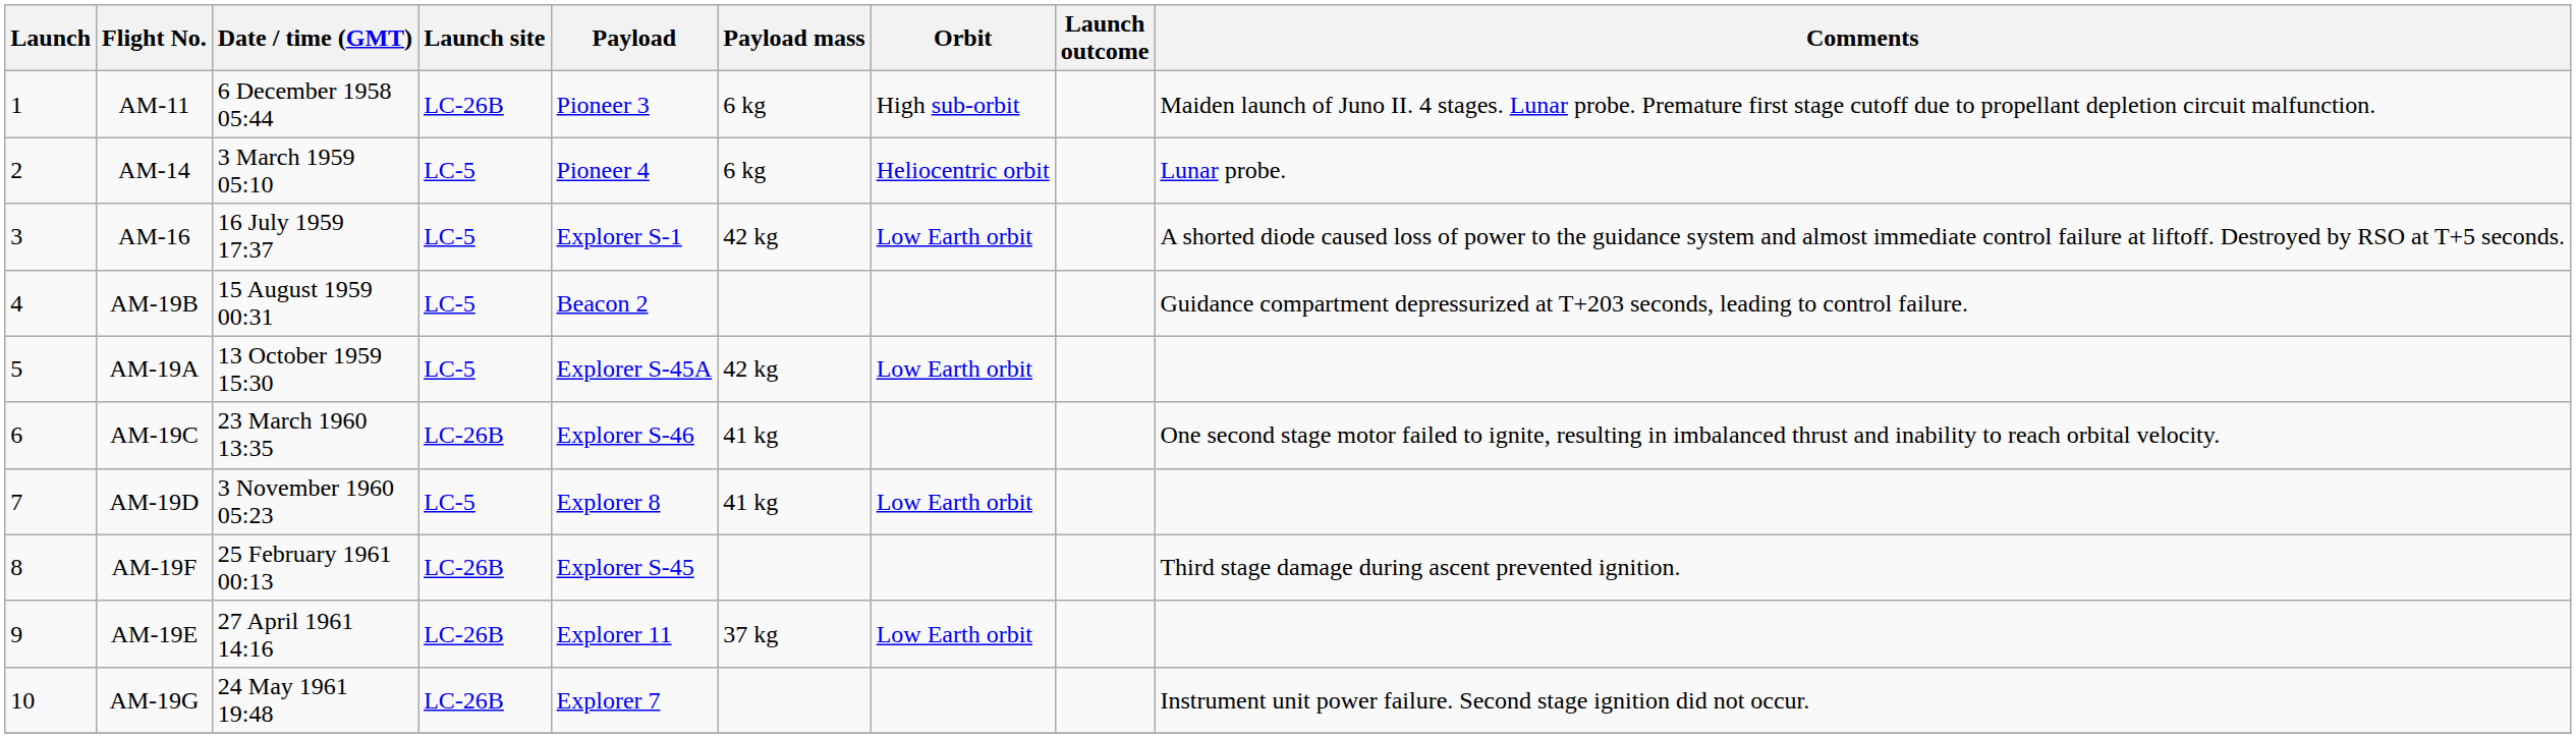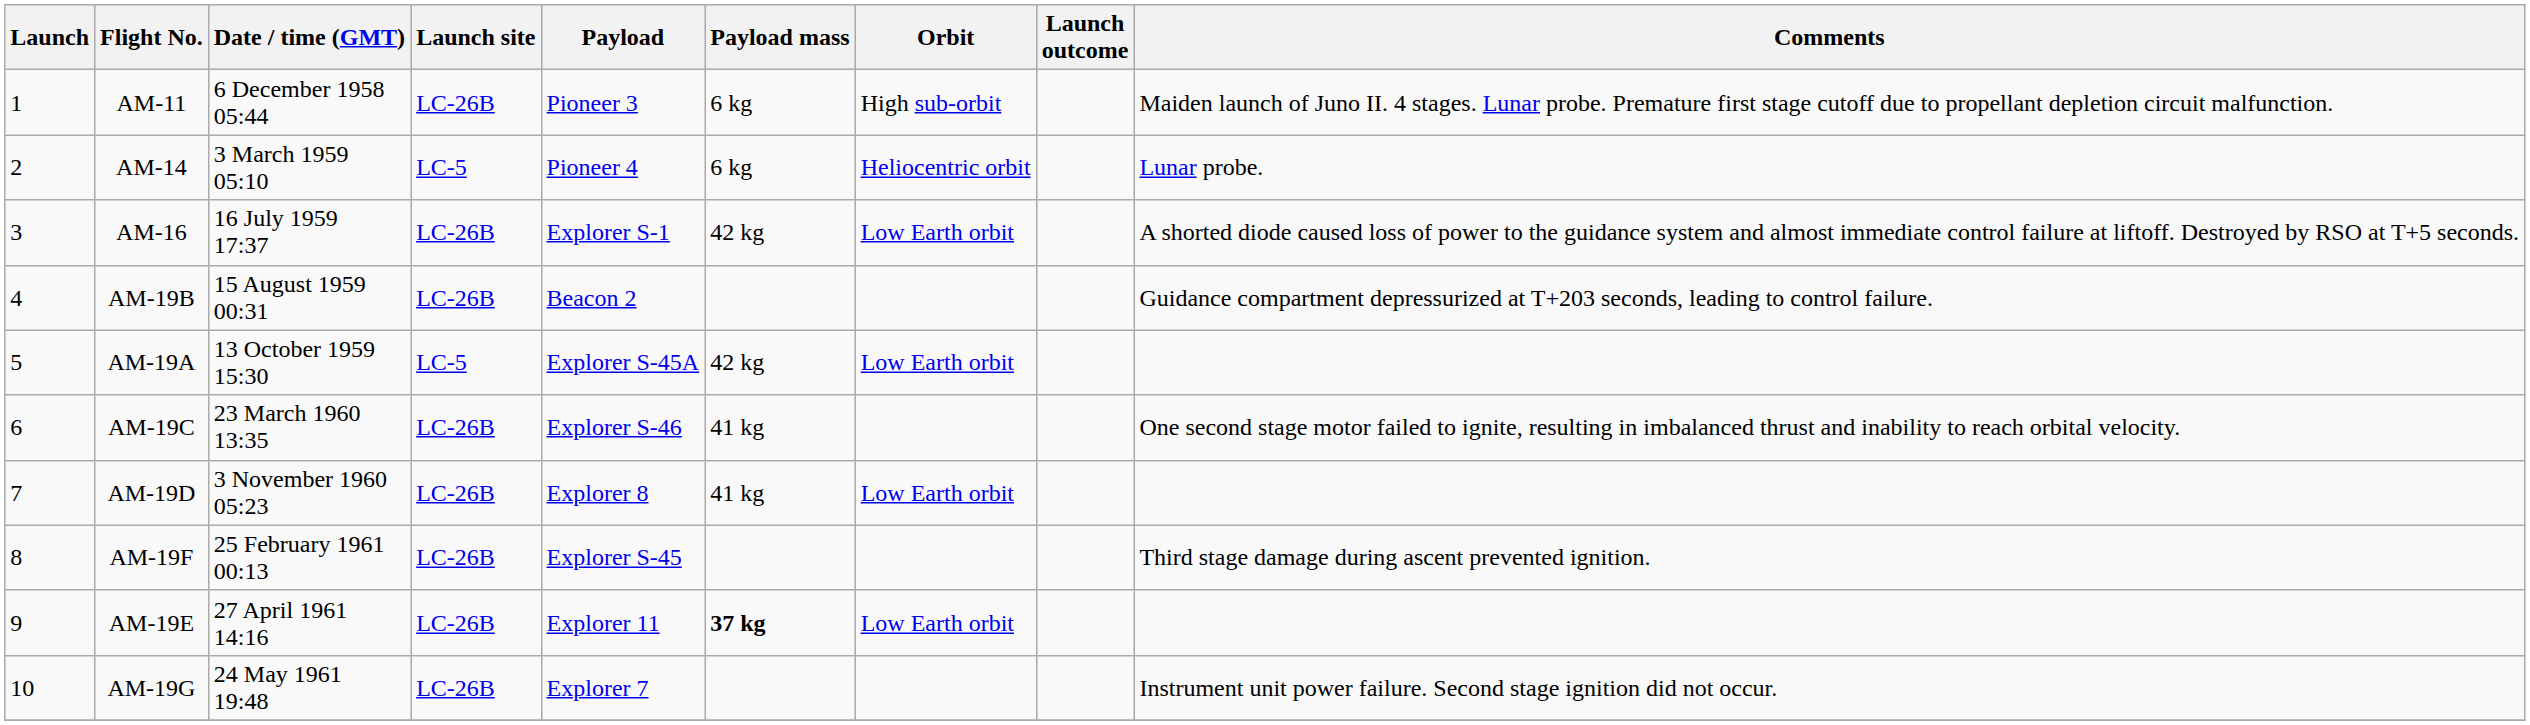AM-16 | Launch site: LC-5 -> LC-26B
AM-19B | Launch site: LC-5 -> LC-26B
AM-19D | Launch site: LC-5 -> LC-26B
AM-19E | Payload mass: normal -> bold
